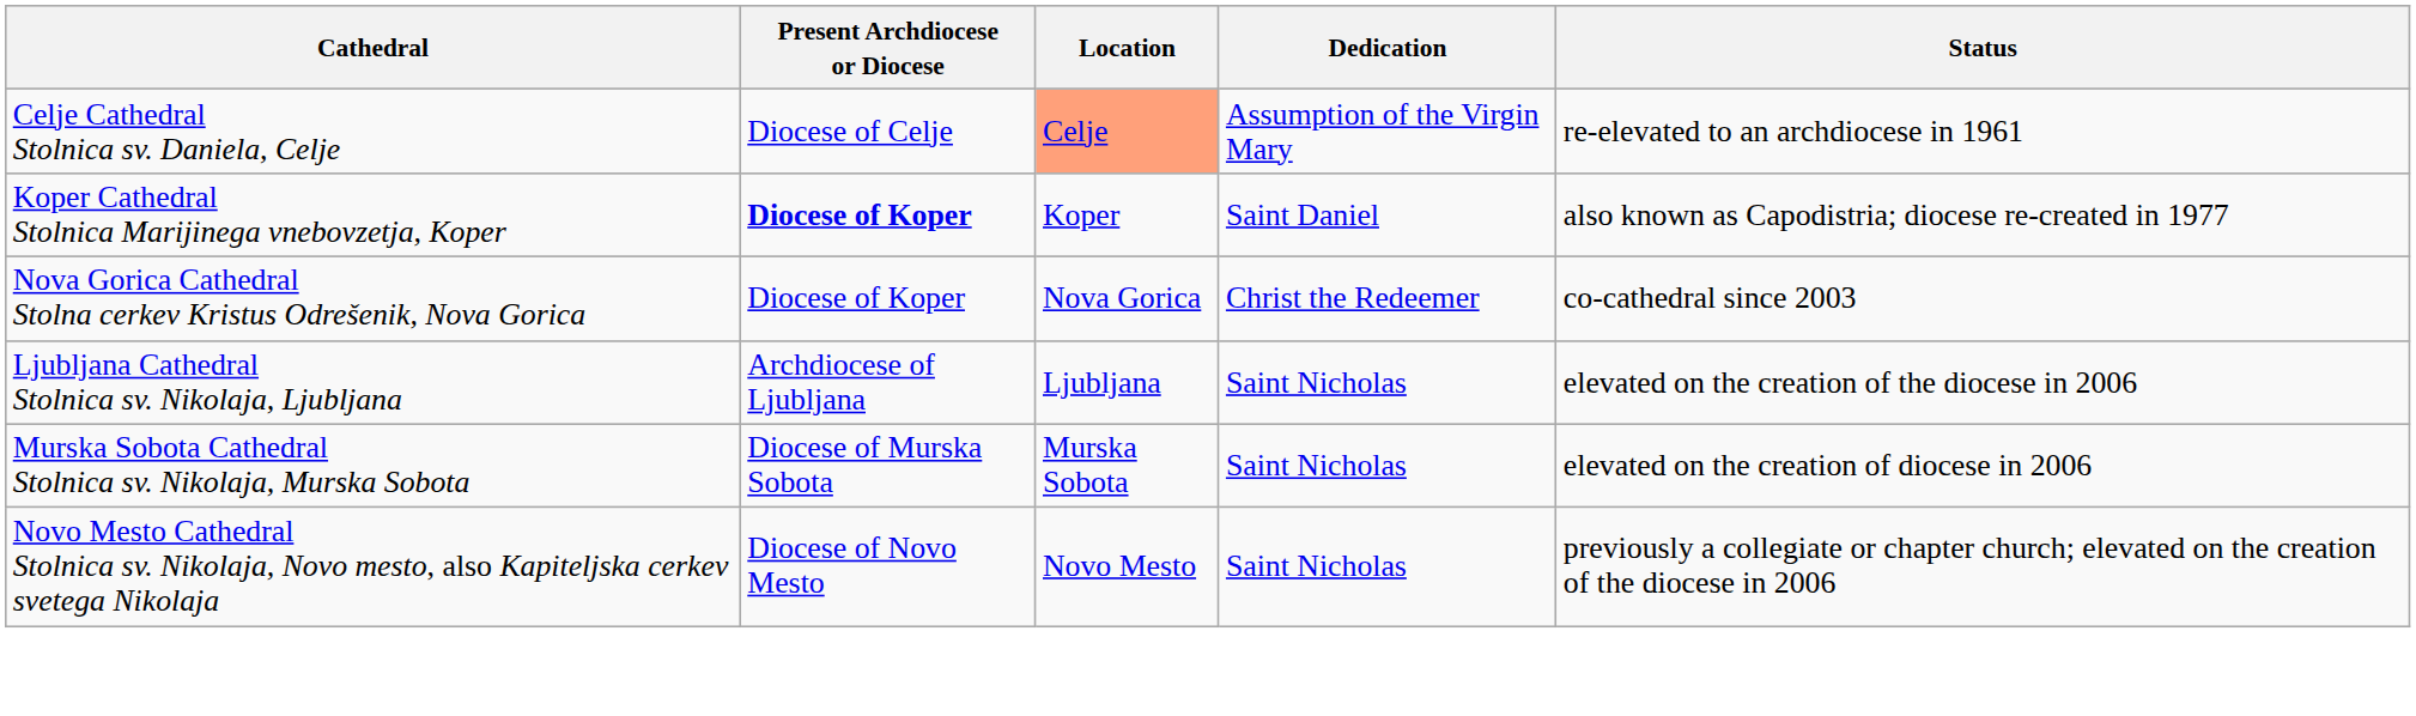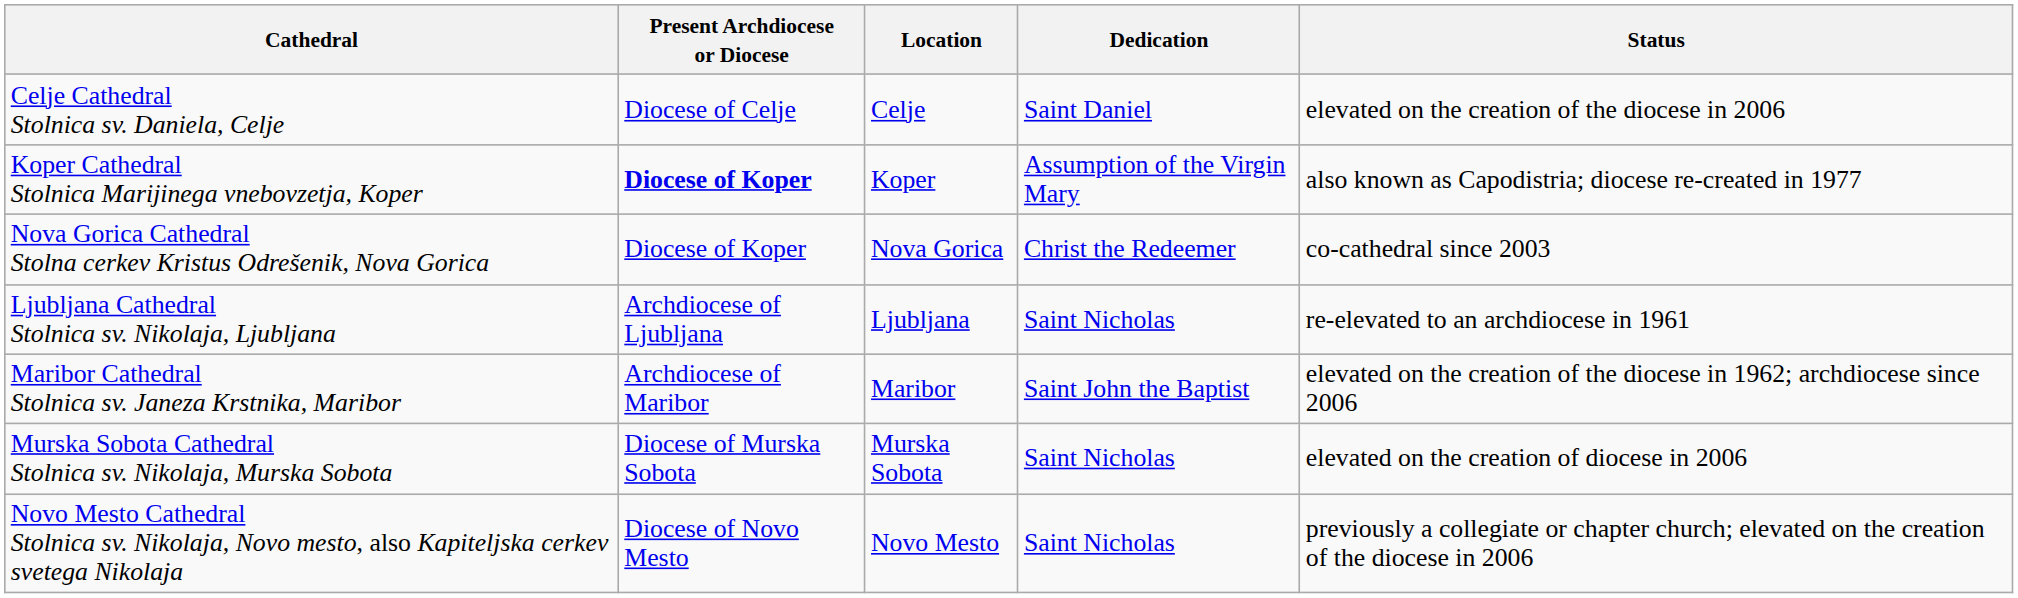Celje Cathedral Stolnica sv. Daniela, Celje | Location: lightsalmon background -> no background
Celje Cathedral Stolnica sv. Daniela, Celje | Dedication: Assumption of the Virgin Mary -> Saint Daniel
Celje Cathedral Stolnica sv. Daniela, Celje | Status: re-elevated to an archdiocese in 1961 -> elevated on the creation of the diocese in 2006
Koper Cathedral Stolnica Marijinega vnebovzetja, Koper | Dedication: Saint Daniel -> Assumption of the Virgin Mary
Ljubljana Cathedral Stolnica sv. Nikolaja, Ljubljana | Status: elevated on the creation of the diocese in 2006 -> re-elevated to an archdiocese in 1961
+ row: Maribor Cathedral Stolnica sv. Janeza Krstnika, Maribor | Archdiocese of Maribor | Maribor | Saint John the Baptist | elevated on the creation of the diocese in 1962; archdiocese since 2006
